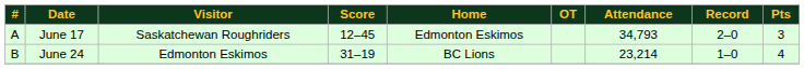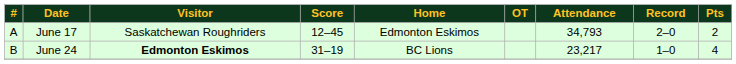June 17 | Pts: 3 -> 2
June 24 | Visitor: normal -> bold
June 24 | Attendance: 23,214 -> 23,217
